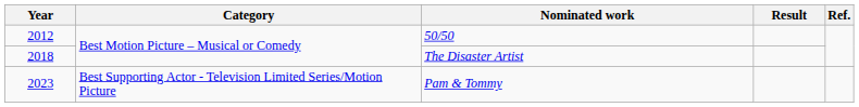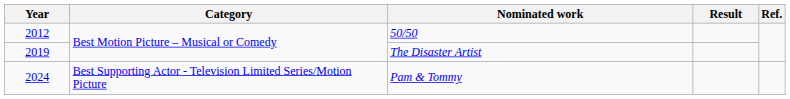The Disaster Artist | Year: 2018 -> 2019
Pam & Tommy | Year: 2023 -> 2024
